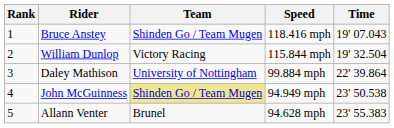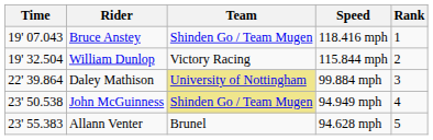columns swapped: Rank <-> Time
Daley Mathison | Team: no background -> khaki background
